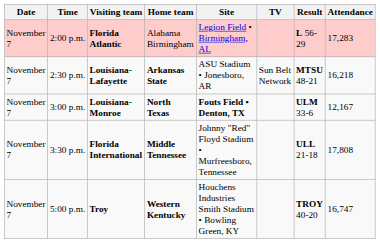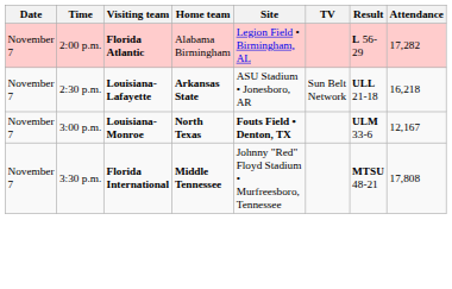2:00 p.m. | Attendance: 17,283 -> 17,282
2:30 p.m. | Result: MTSU 48-21 -> ULL 21-18
3:30 p.m. | Result: ULL 21-18 -> MTSU 48-21
- row: November 7 | 5:00 p.m. | Troy | Western Kentucky | Houchens Industries Smith Stadium • Bowling Green, KY | TROY 40-20 | 16,747
